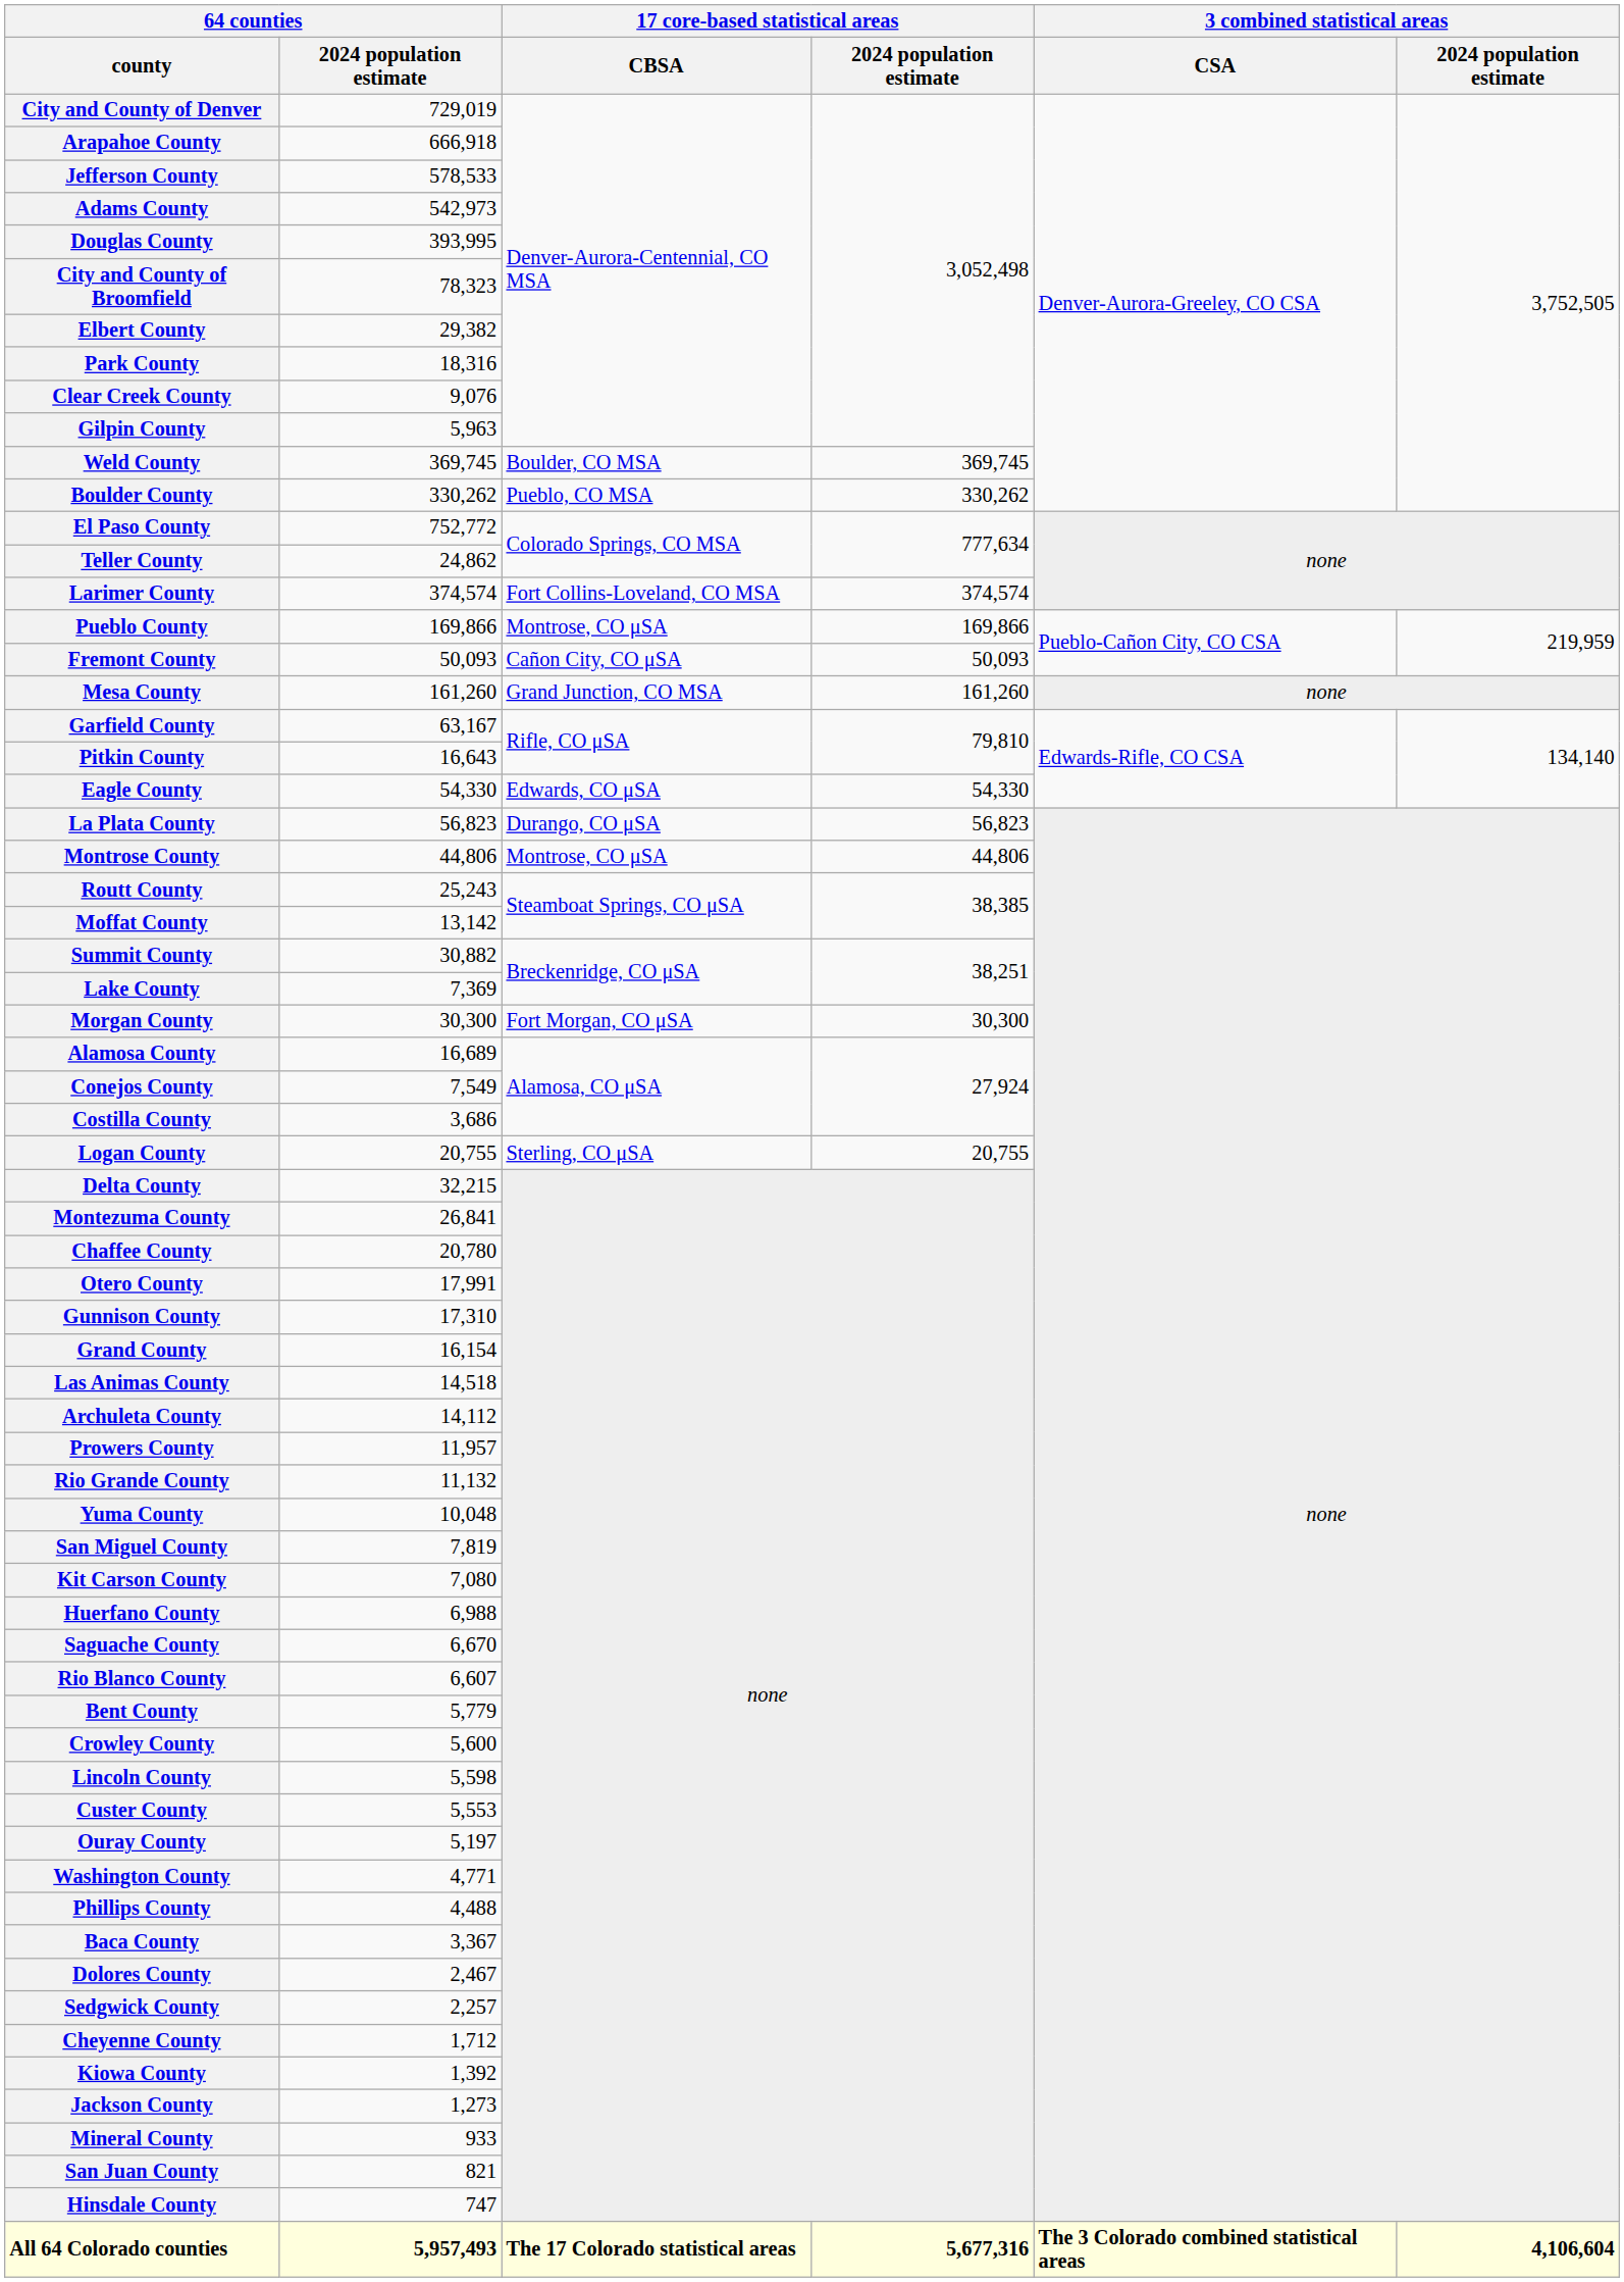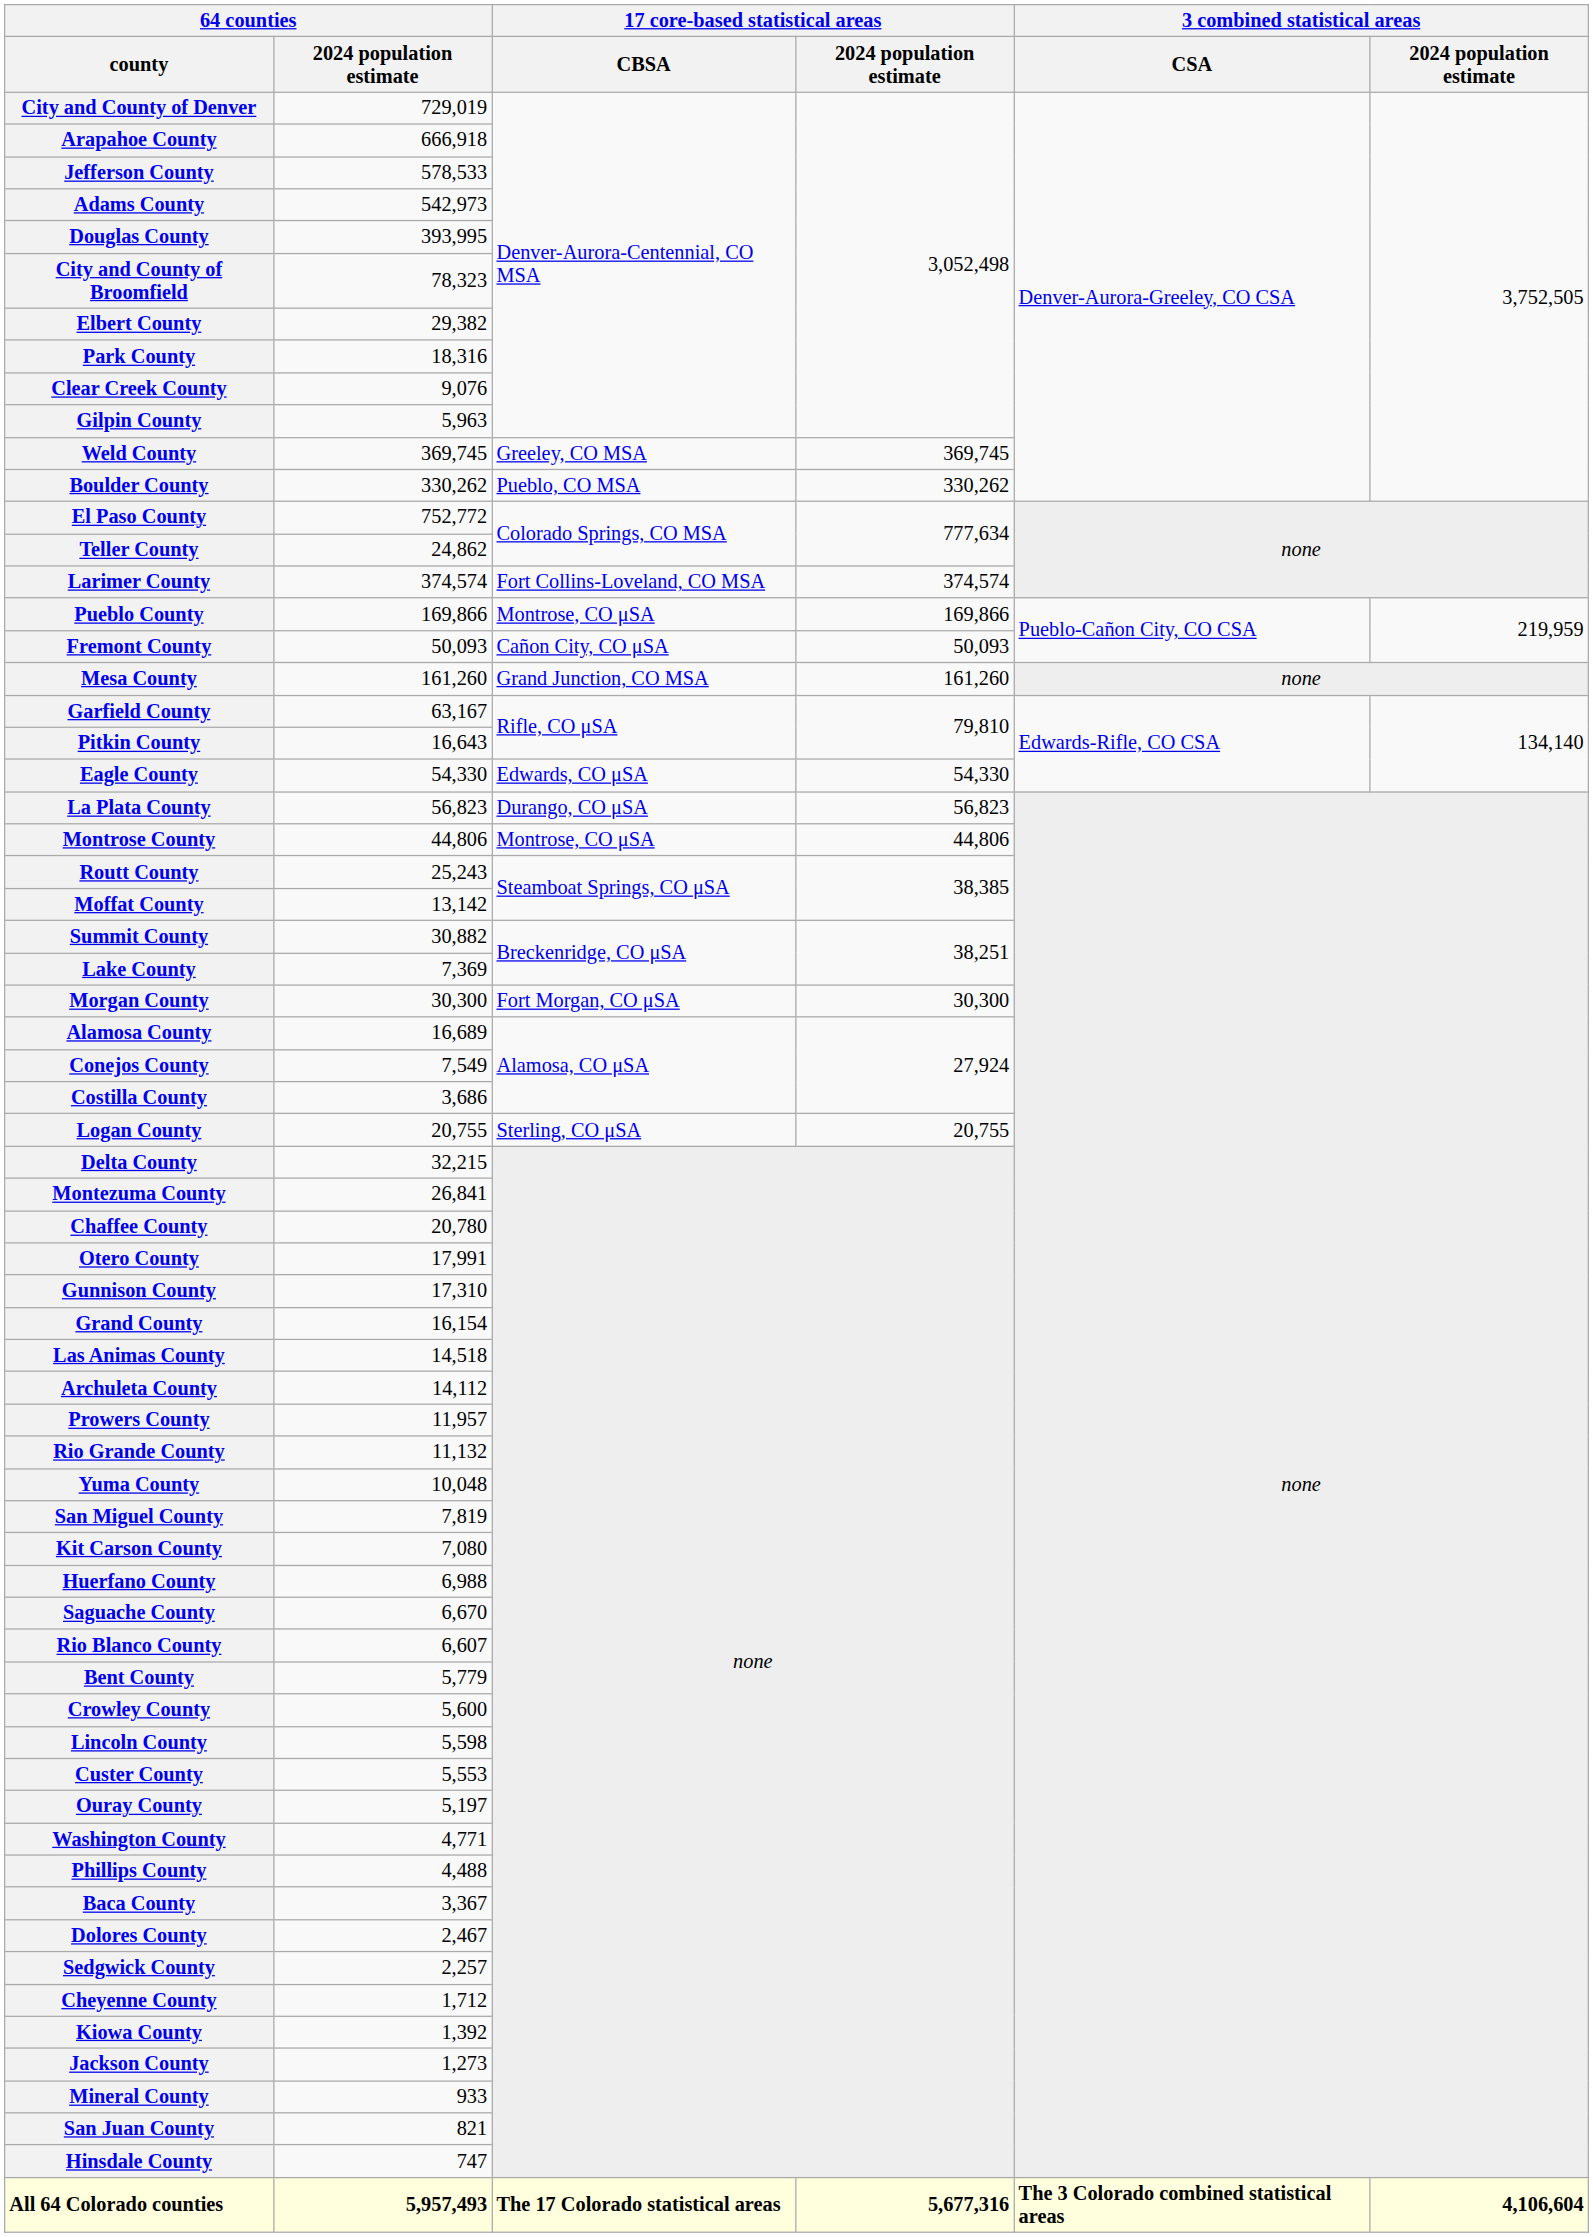Weld County | 17 core-based statistical areas / CBSA: Boulder, CO MSA -> Greeley, CO MSA
